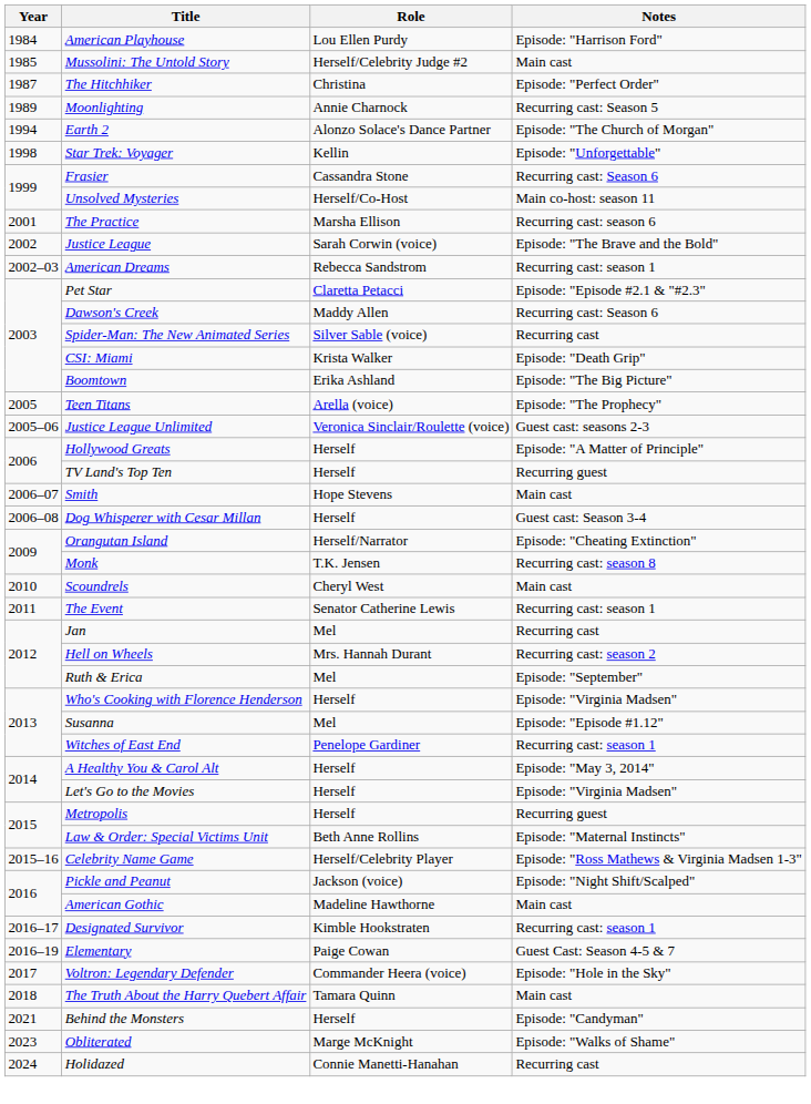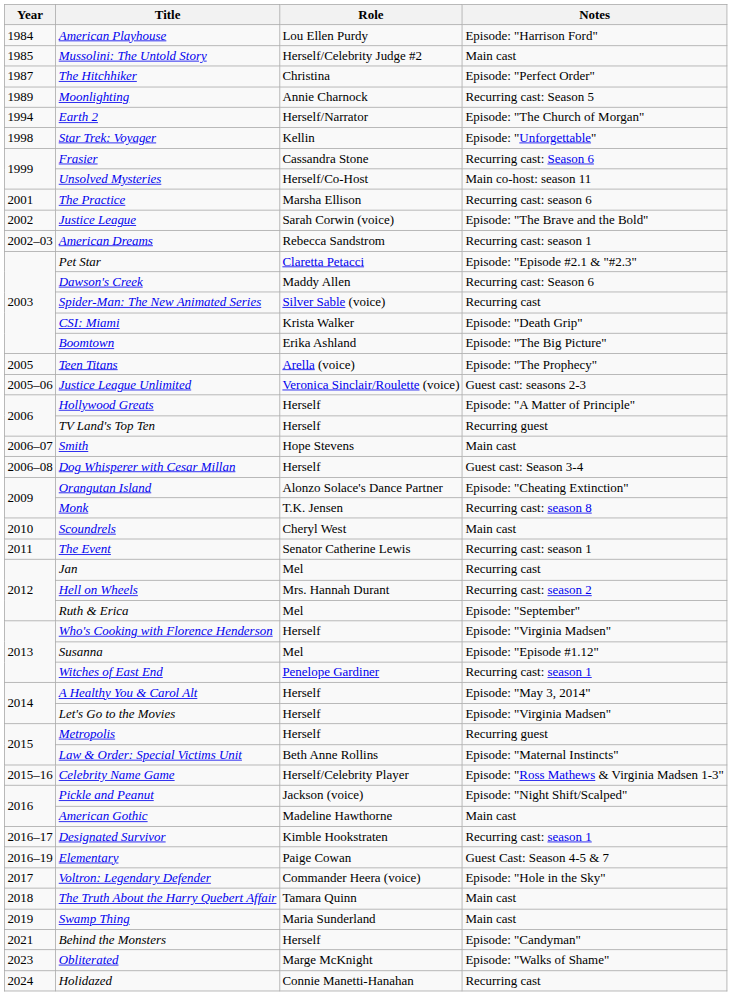Earth 2 | Role: Alonzo Solace's Dance Partner -> Herself/Narrator
Orangutan Island | Role: Herself/Narrator -> Alonzo Solace's Dance Partner
+ row: 2019 | Swamp Thing | Maria Sunderland | Main cast
